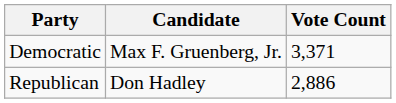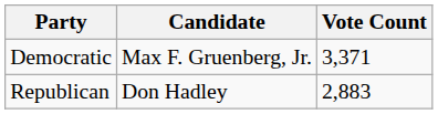Republican | Vote Count: 2,886 -> 2,883
